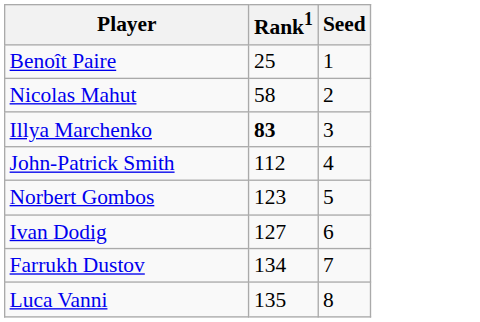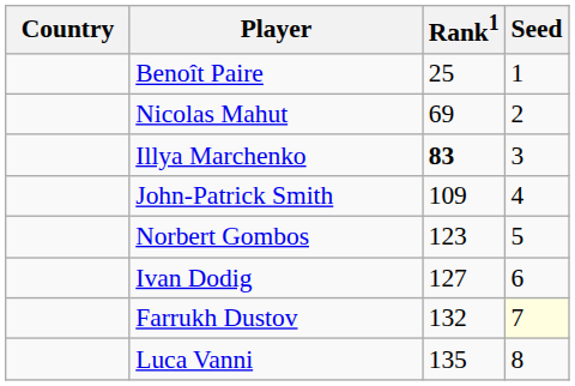+ column: Country
Nicolas Mahut | Rank1: 58 -> 69
John-Patrick Smith | Rank1: 112 -> 109
Farrukh Dustov | Rank1: 134 -> 132
Farrukh Dustov | Seed: no background -> lightyellow background
